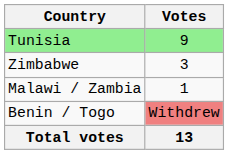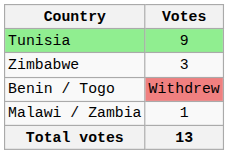rows swapped: Malawi / Zambia <-> Benin / Togo
